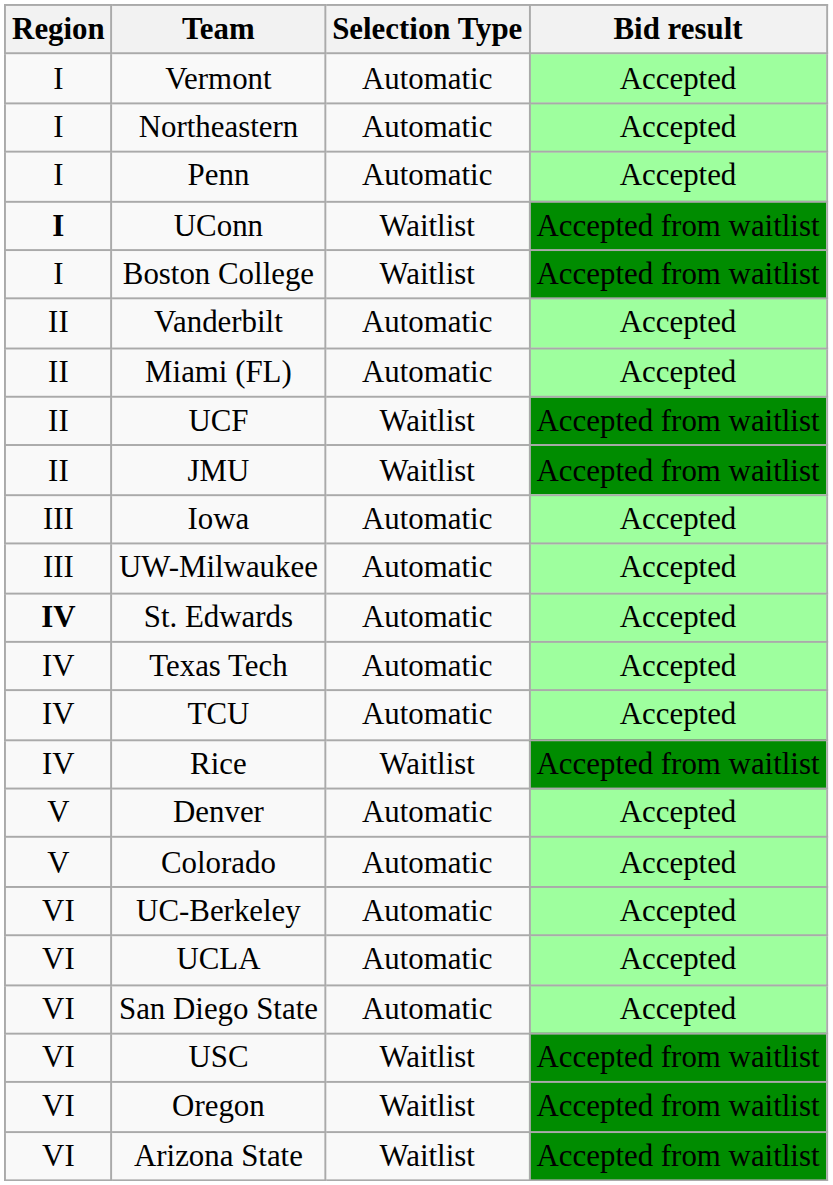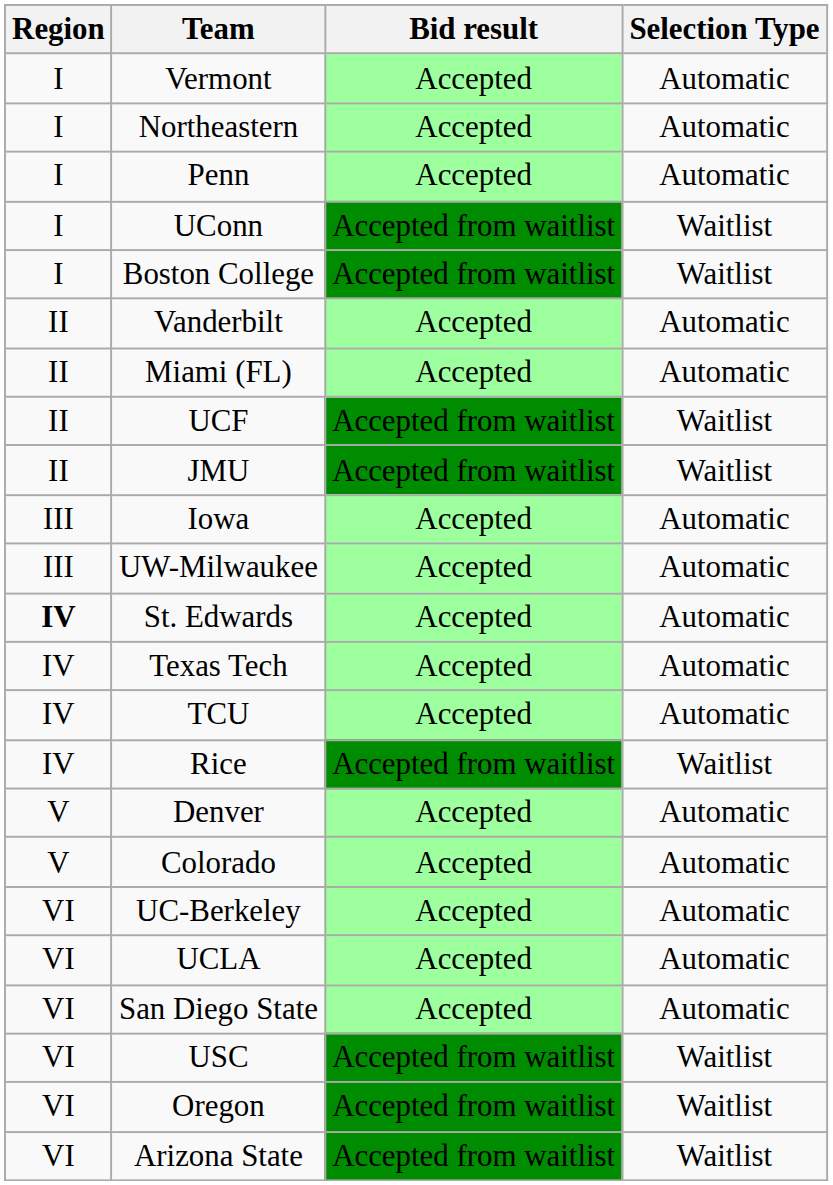columns swapped: Selection Type <-> Bid result
UConn | Region: bold -> normal
